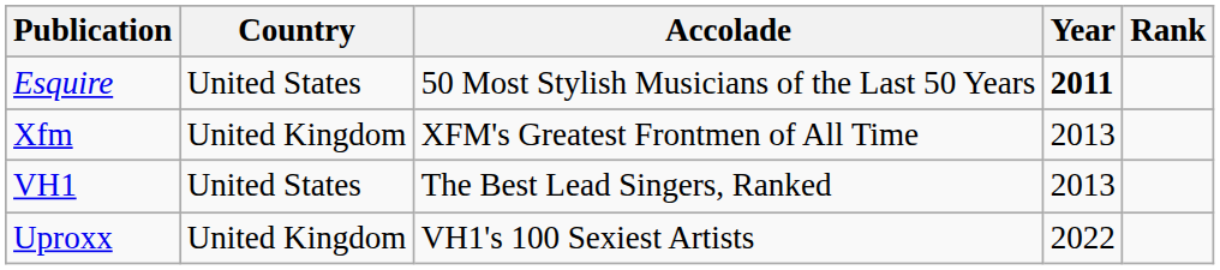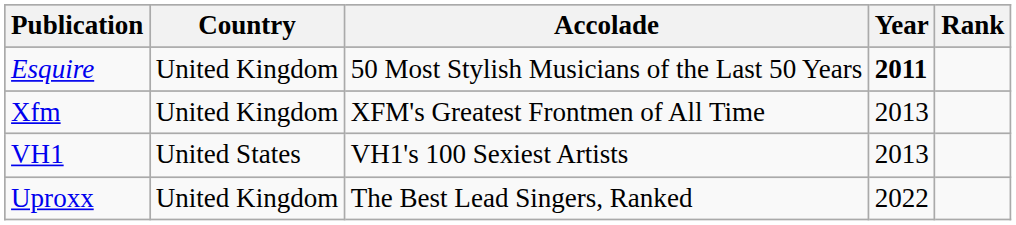Esquire | Country: United States -> United Kingdom
VH1 | Accolade: The Best Lead Singers, Ranked -> VH1's 100 Sexiest Artists
Uproxx | Accolade: VH1's 100 Sexiest Artists -> The Best Lead Singers, Ranked
